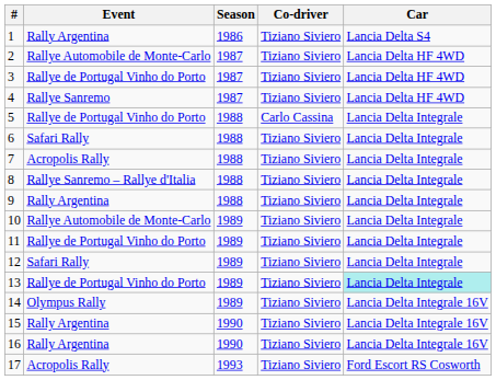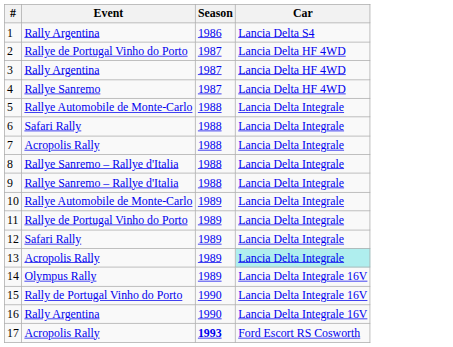- column: Co-driver | Tiziano Siviero | Tiziano Siviero | Tiziano Siviero | Tiziano Siviero | Carlo Cassina | Tiziano Siviero | Tiziano Siviero | Tiziano Siviero | Tiziano Siviero | Tiziano Siviero | Tiziano Siviero | Tiziano Siviero | Tiziano Siviero | Tiziano Siviero | Tiziano Siviero | Tiziano Siviero | Tiziano Siviero
2 | Event: Rallye Automobile de Monte-Carlo -> Rallye de Portugal Vinho do Porto
3 | Event: Rallye de Portugal Vinho do Porto -> Rally Argentina
5 | Event: Rallye de Portugal Vinho do Porto -> Rallye Automobile de Monte-Carlo
9 | Event: Rally Argentina -> Rallye Sanremo – Rallye d'Italia
13 | Event: Rallye de Portugal Vinho do Porto -> Acropolis Rally
15 | Event: Rally Argentina -> Rally de Portugal Vinho do Porto
17 | Season: normal -> bold
